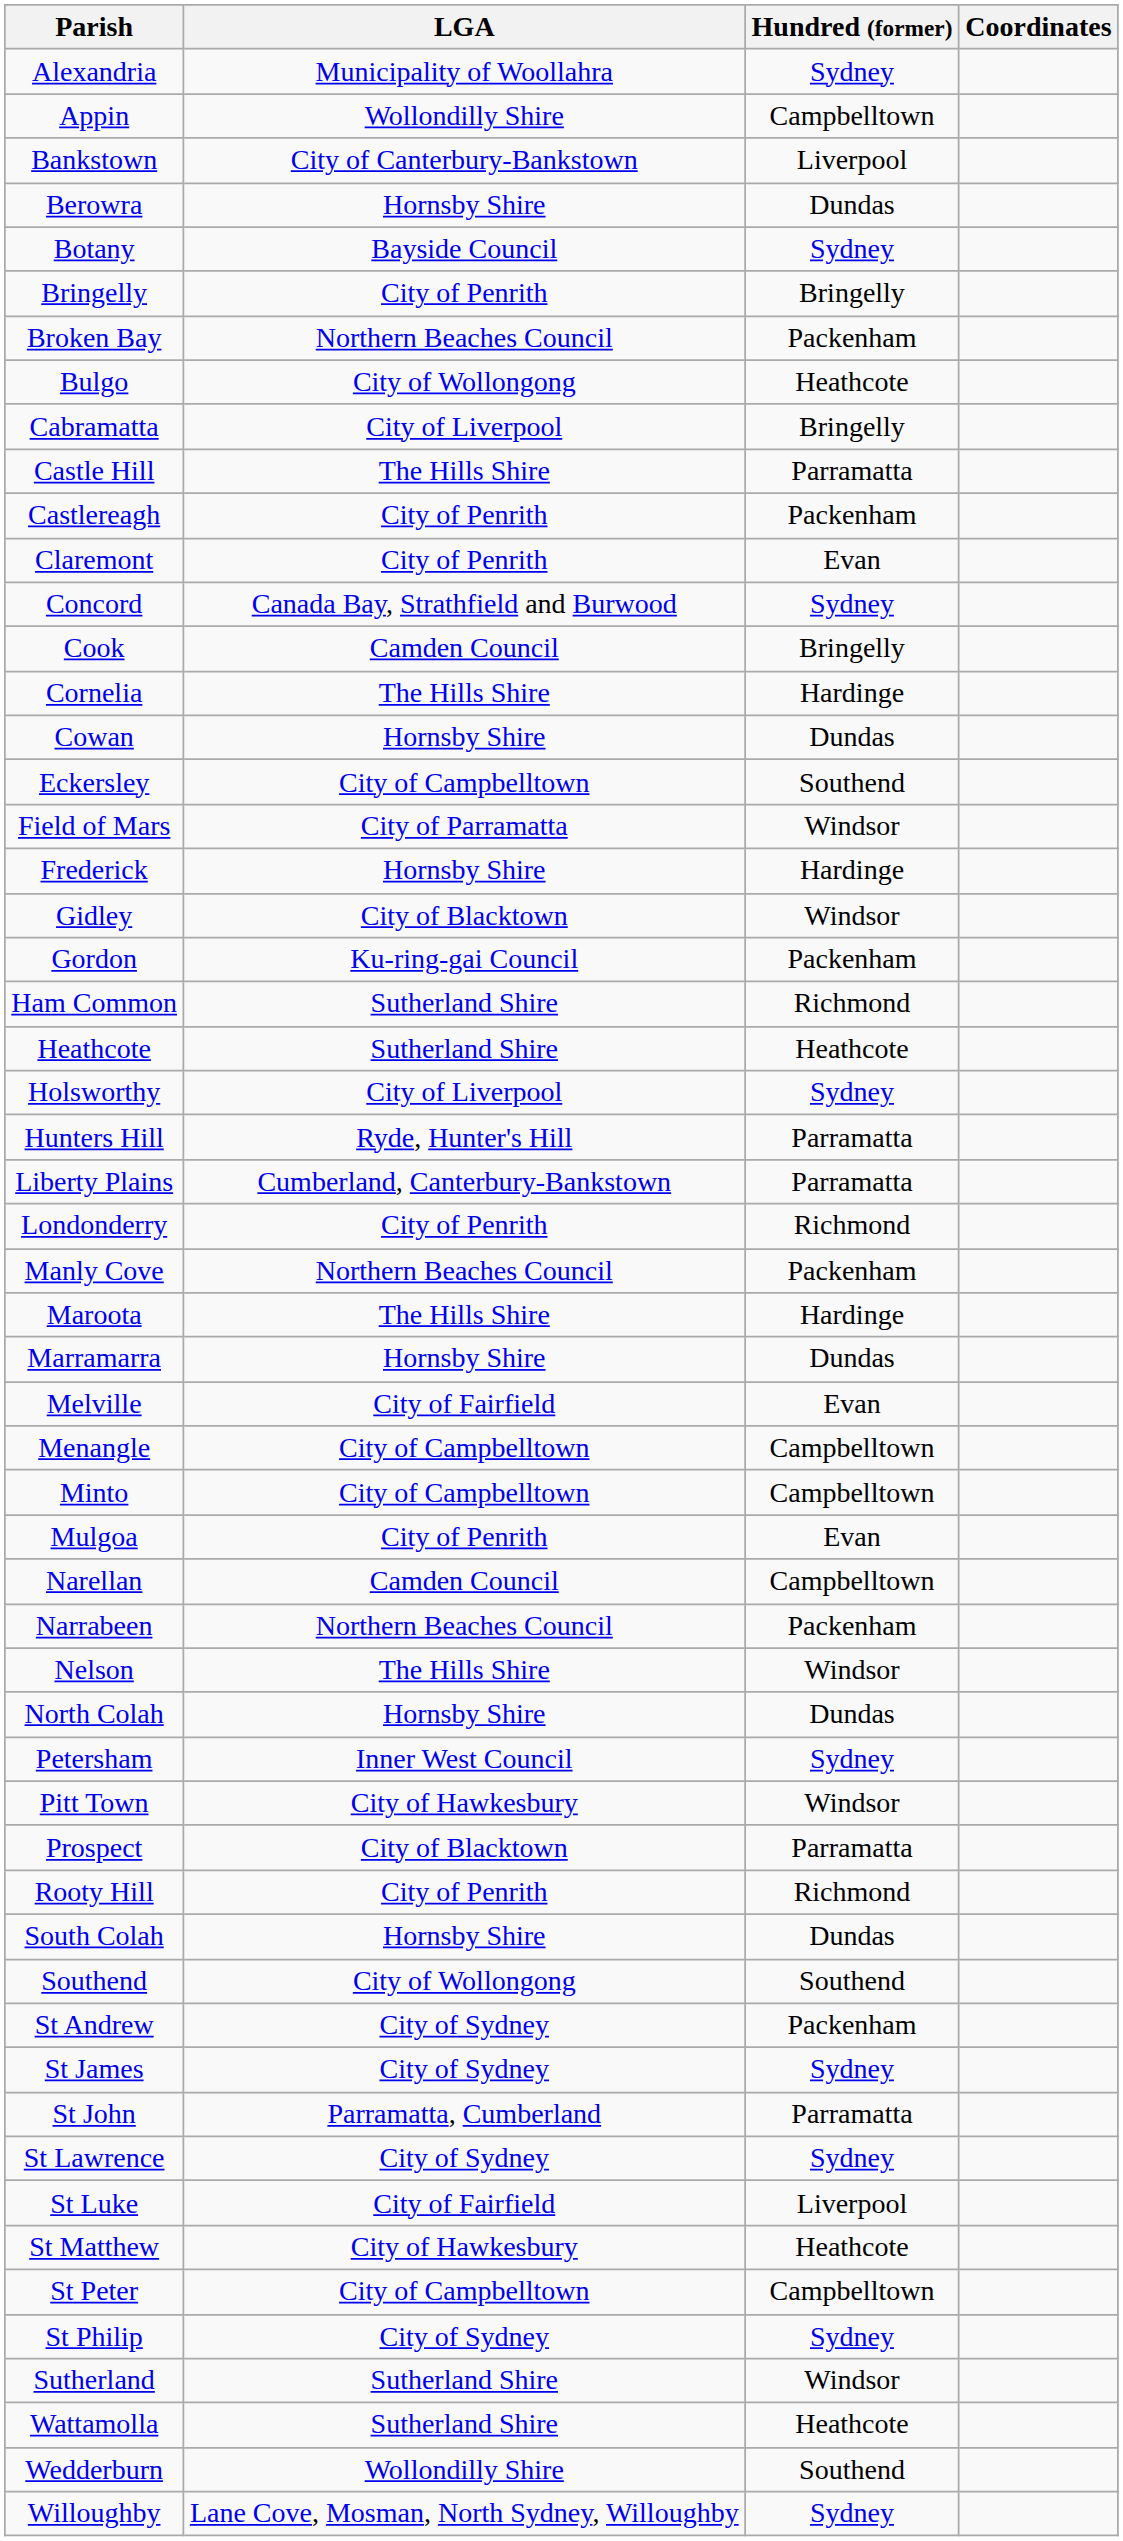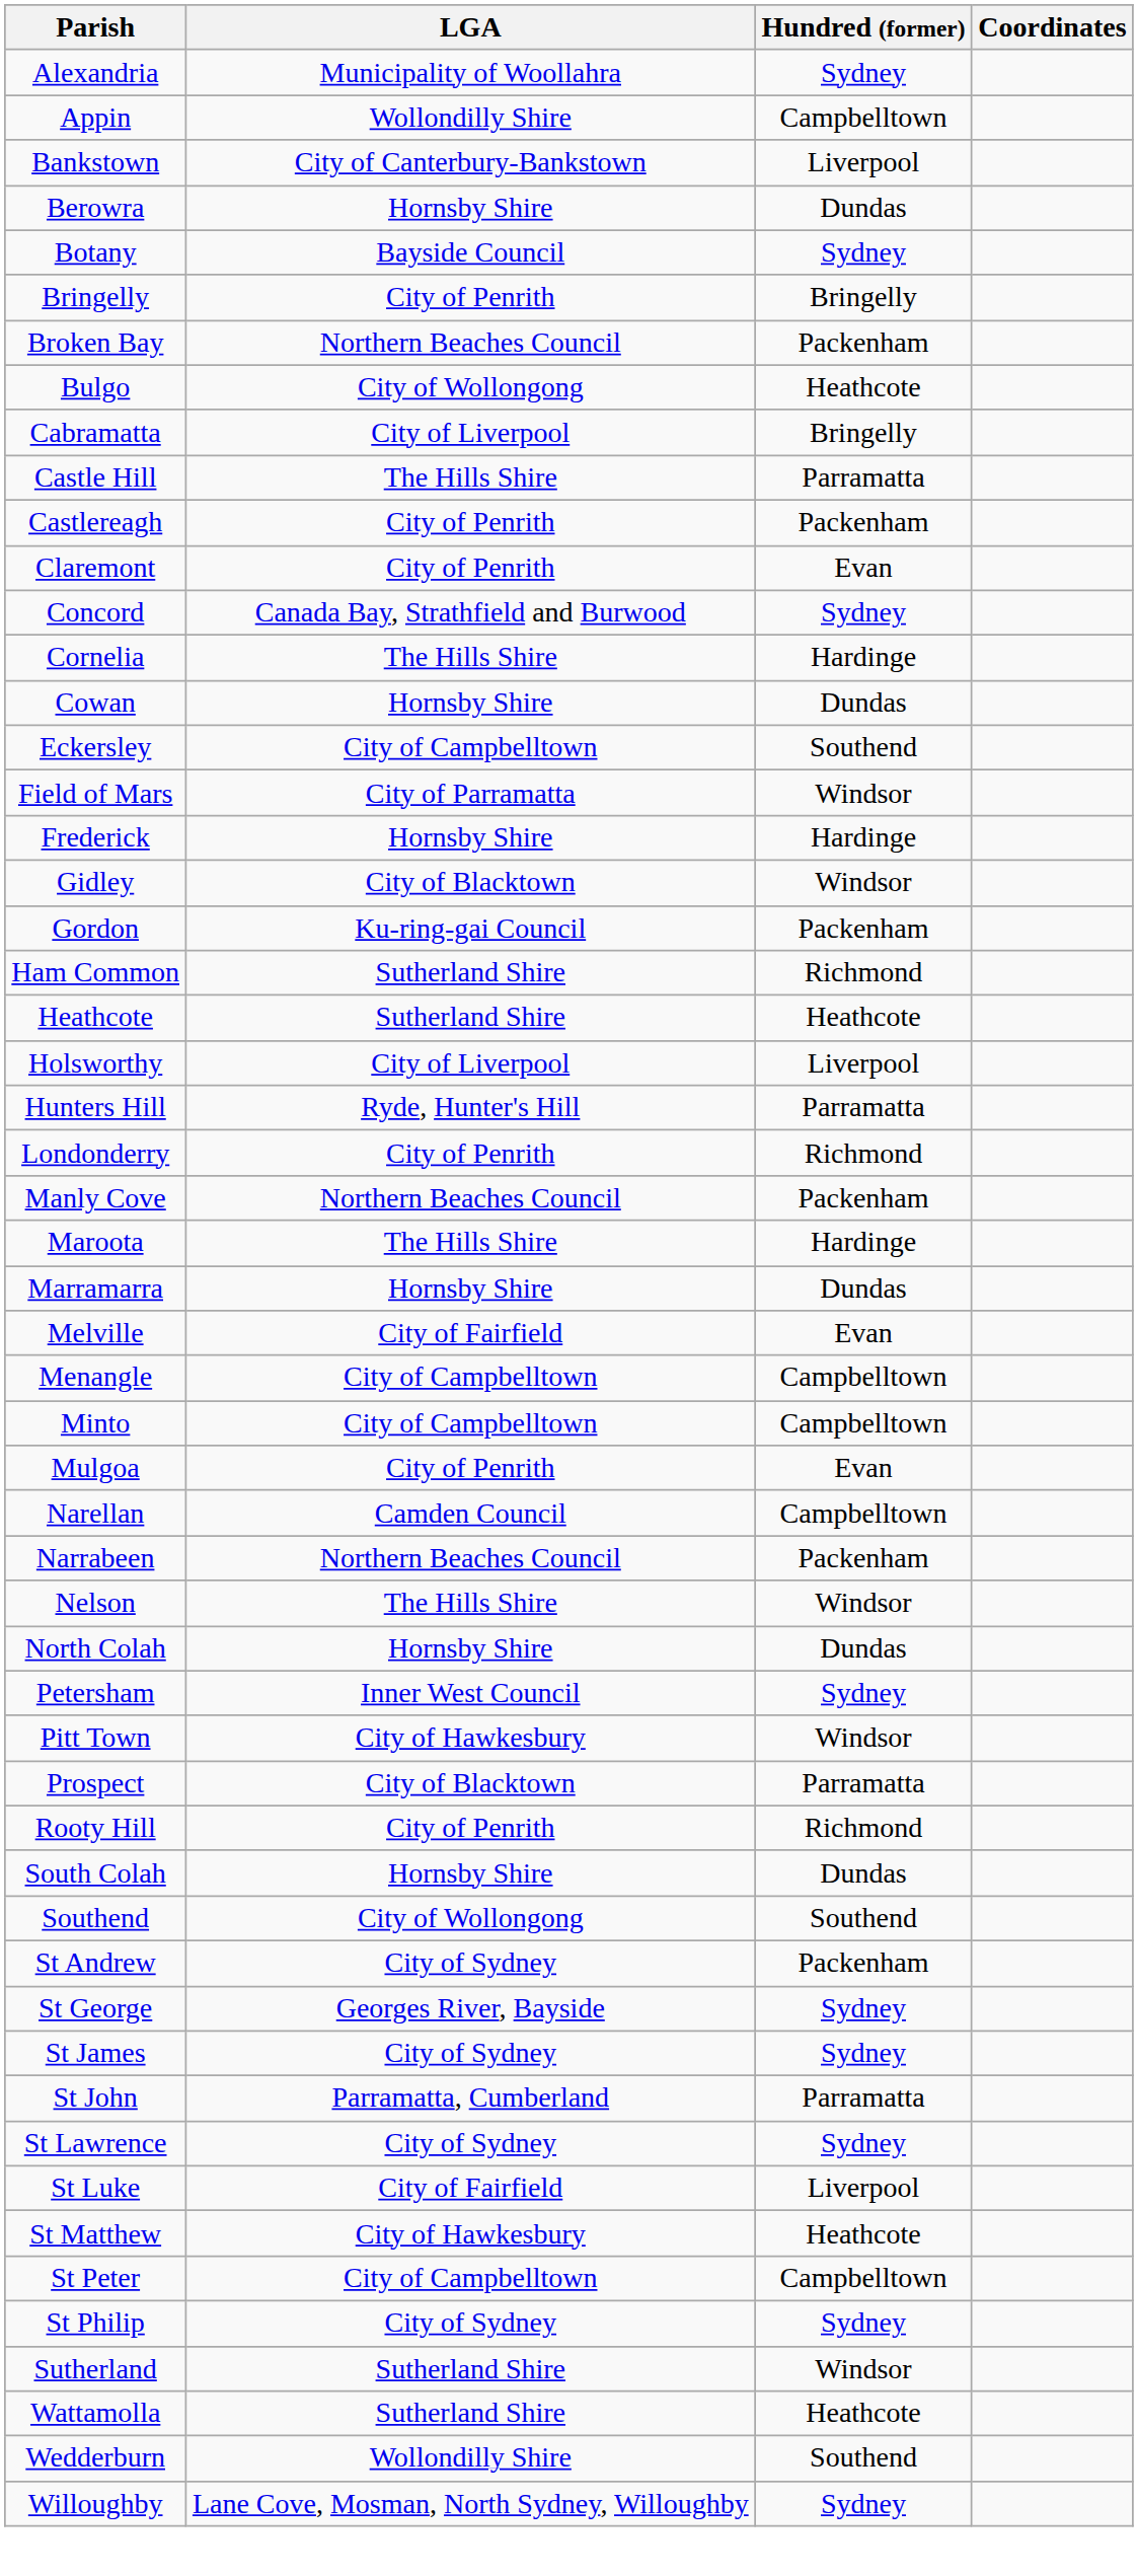- row: Cook | Camden Council | Bringelly
Holsworthy | Hundred (former): Sydney -> Liverpool
- row: Liberty Plains | Cumberland, Canterbury-Bankstown | Parramatta
+ row: St George | Georges River, Bayside | Sydney
